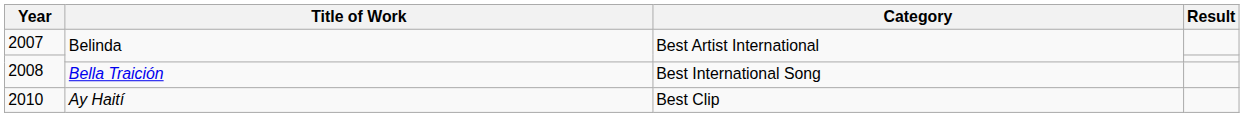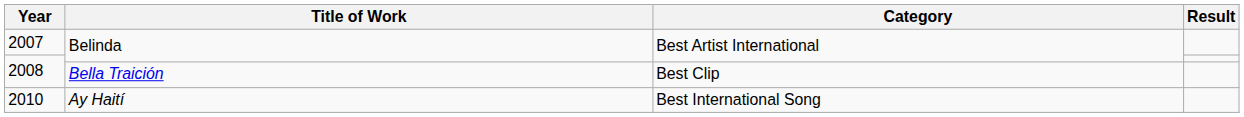2008 / Bella Traición | Category: Best International Song -> Best Clip
2010 | Category: Best Clip -> Best International Song
